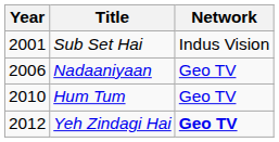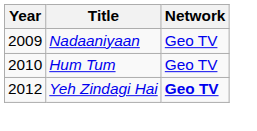- row: 2001 | Sub Set Hai | Indus Vision
Nadaaniyaan | Year: 2006 -> 2009
